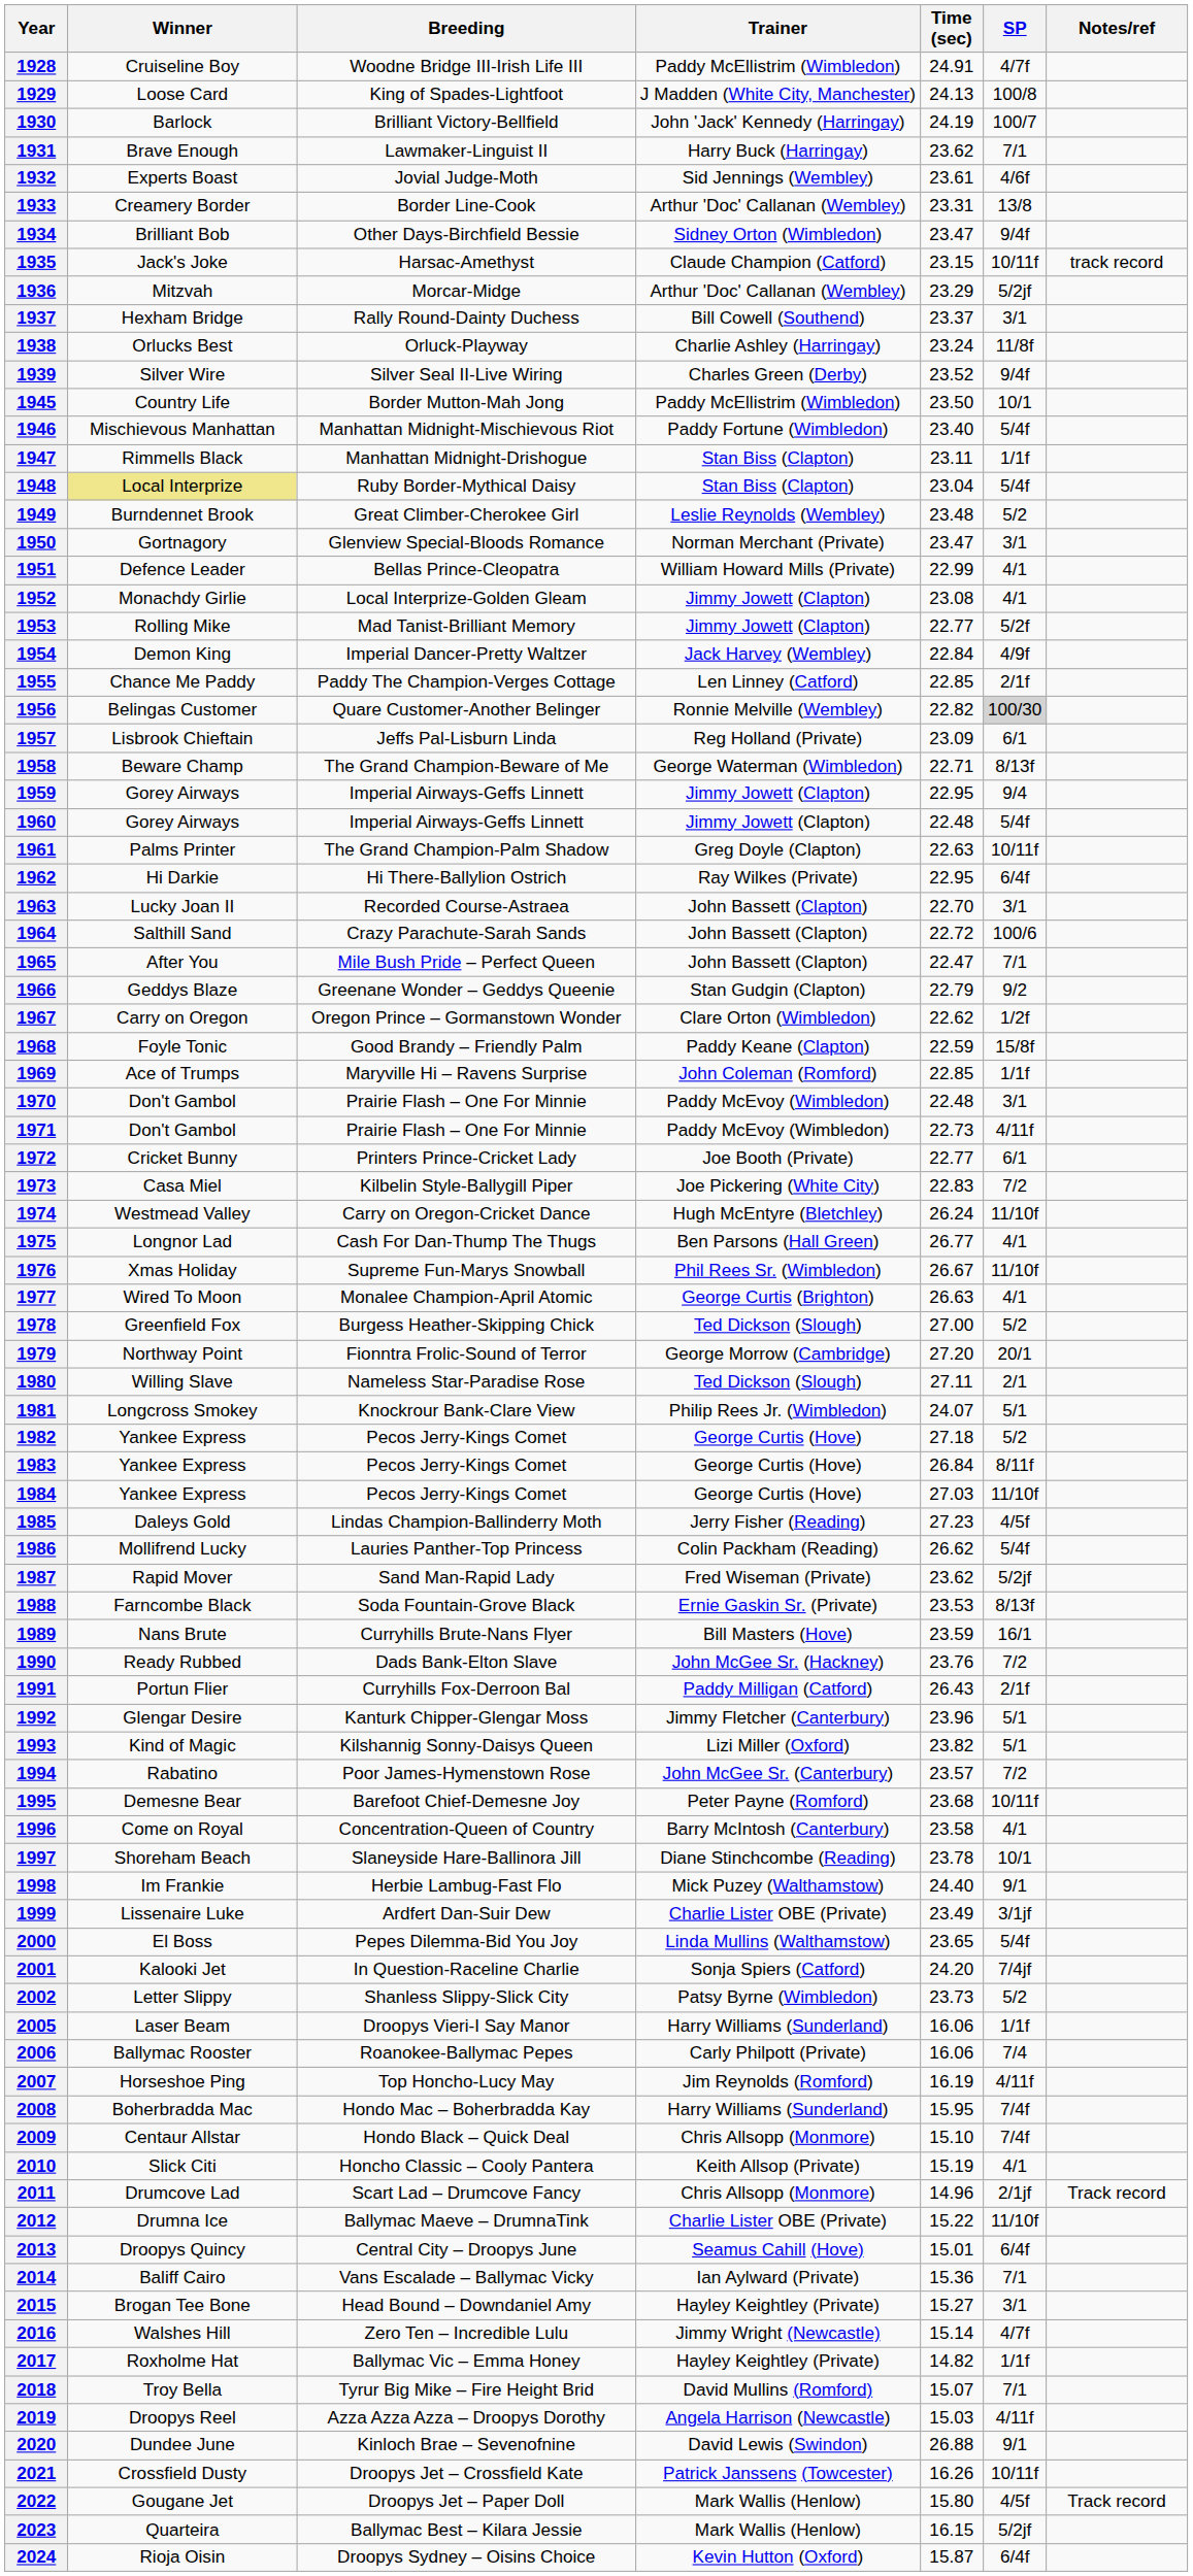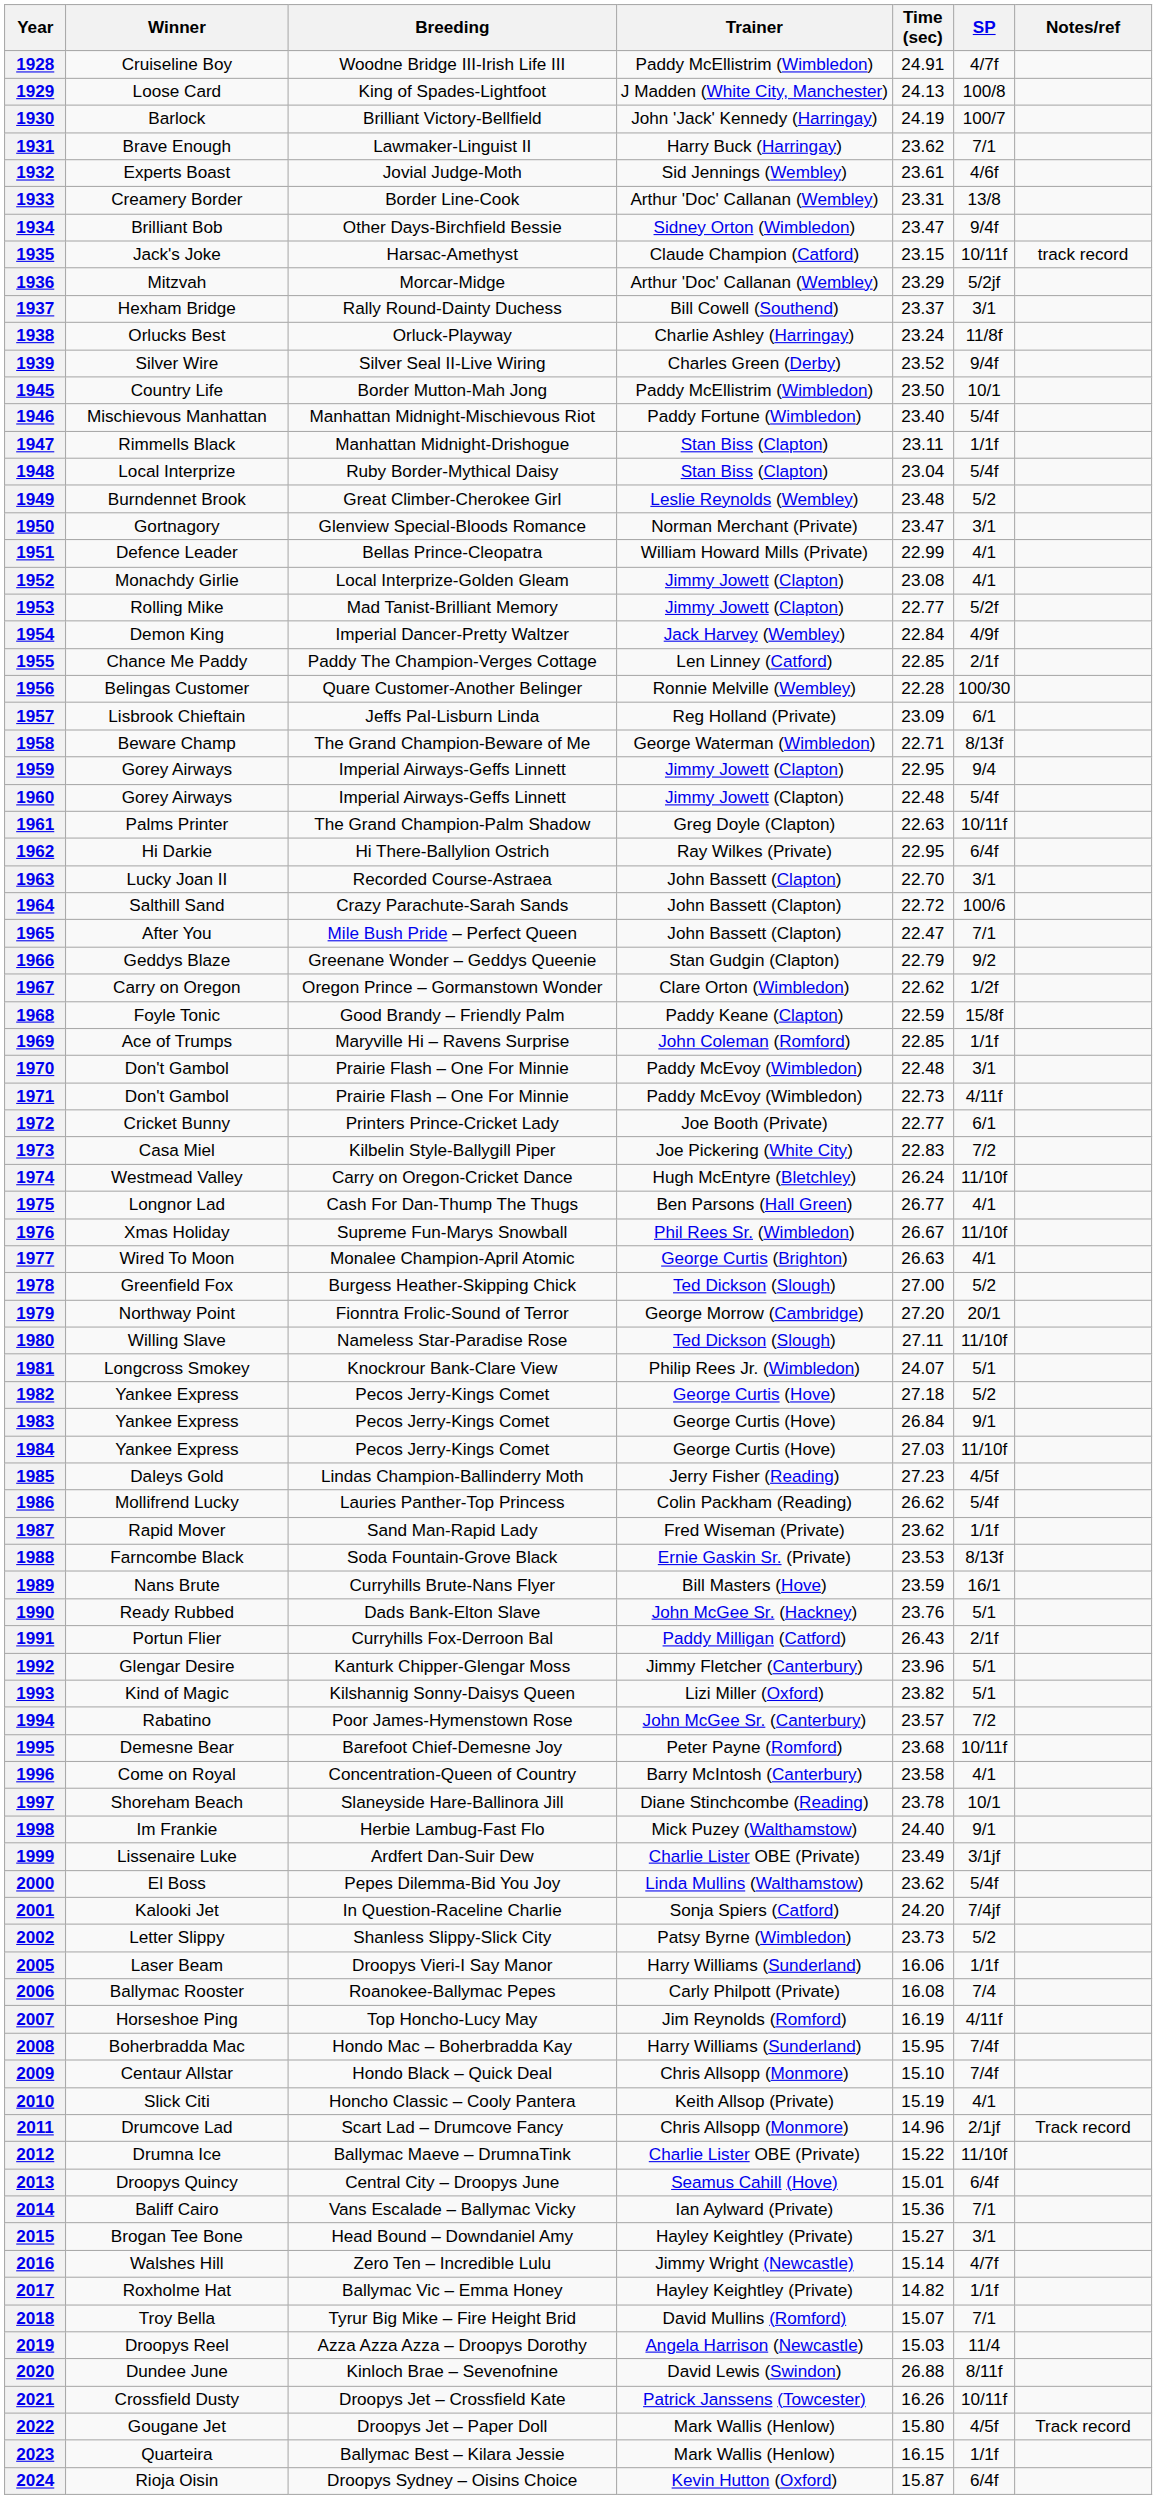1948 | Winner: khaki background -> no background
1956 | Time (sec): 22.82 -> 22.28
1956 | SP: lightgrey background -> no background
1980 | SP: 2/1 -> 11/10f
1983 | SP: 8/11f -> 9/1
1987 | SP: 5/2jf -> 1/1f
1990 | SP: 7/2 -> 5/1
2000 | Time (sec): 23.65 -> 23.62
2006 | Time (sec): 16.06 -> 16.08
2019 | SP: 4/11f -> 11/4
2020 | SP: 9/1 -> 8/11f
2023 | SP: 5/2jf -> 1/1f
